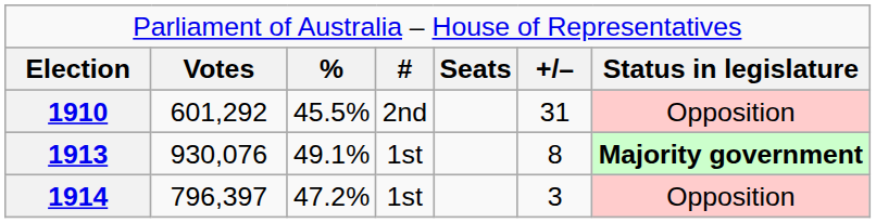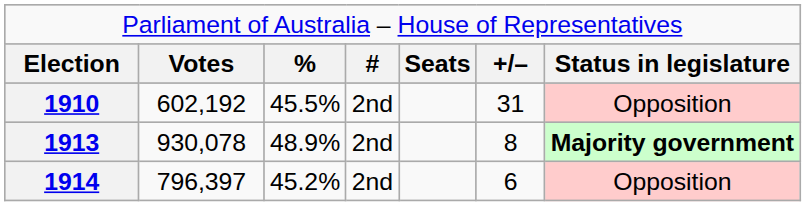1910 | column 2: 601,292 -> 602,192
1913 | column 2: 930,076 -> 930,078
1913 | column 3: 49.1% -> 48.9%
1913 | column 4: 1st -> 2nd
1914 | column 3: 47.2% -> 45.2%
1914 | column 4: 1st -> 2nd
1914 | column 6: 3 -> 6
